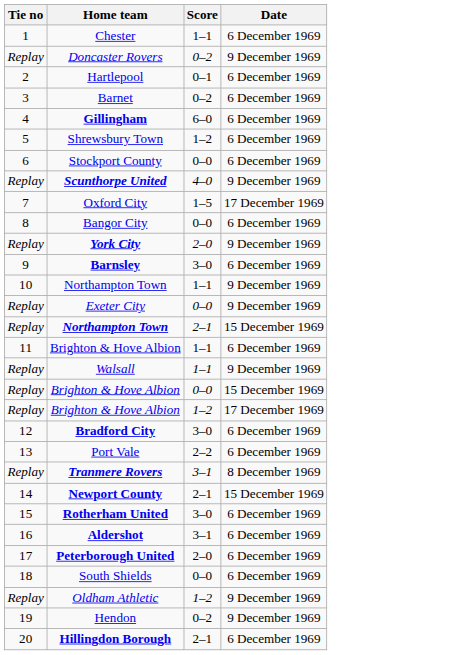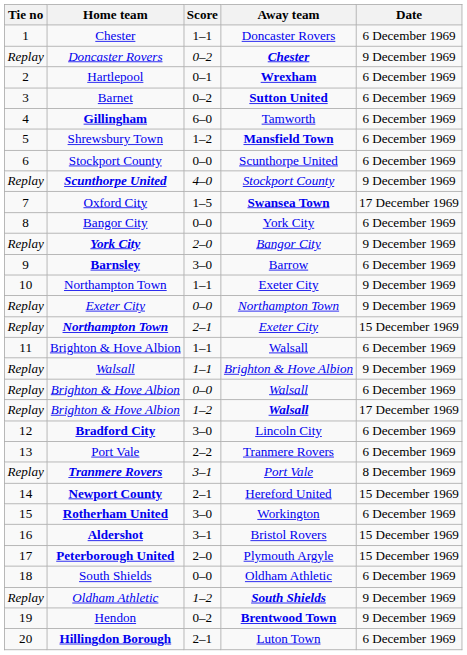+ column: Away team | Doncaster Rovers | Chester | Wrexham | Sutton United | Tamworth | Mansfield Town | Scunthorpe United | Stockport County | Swansea Town | York City | Bangor City | Barrow | Exeter City | Northampton Town | Exeter City | Walsall | Brighton & Hove Albion | Walsall | Walsall | Lincoln City | Tranmere Rovers | Port Vale | Hereford United | Workington | Bristol Rovers | Plymouth Argyle | Oldham Athletic | South Shields | Brentwood Town | Luton Town
Brighton & Hove Albion / 0–0 | Date: 15 December 1969 -> 6 December 1969
Aldershot | Date: 6 December 1969 -> 15 December 1969
Peterborough United | Date: 6 December 1969 -> 15 December 1969
